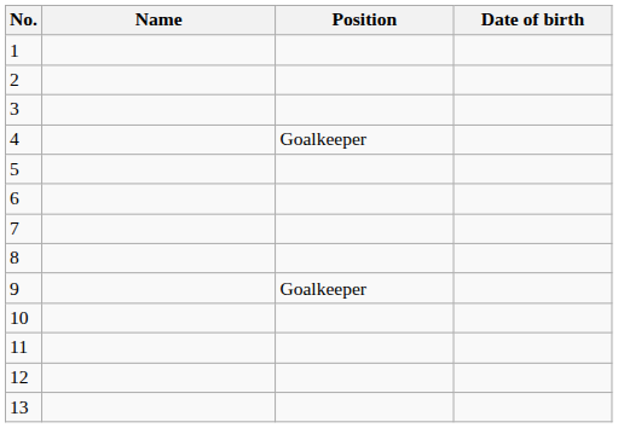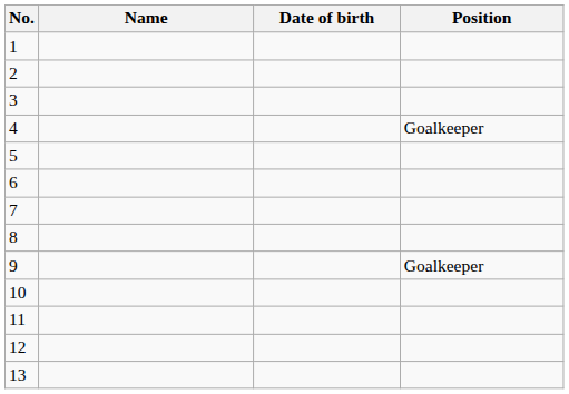columns swapped: Date of birth <-> Position
